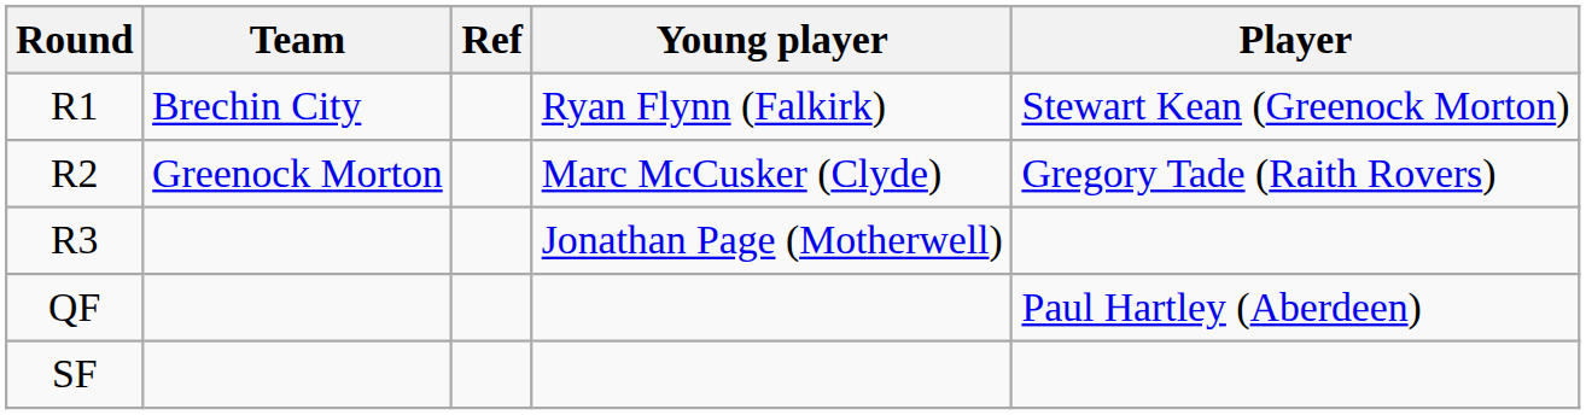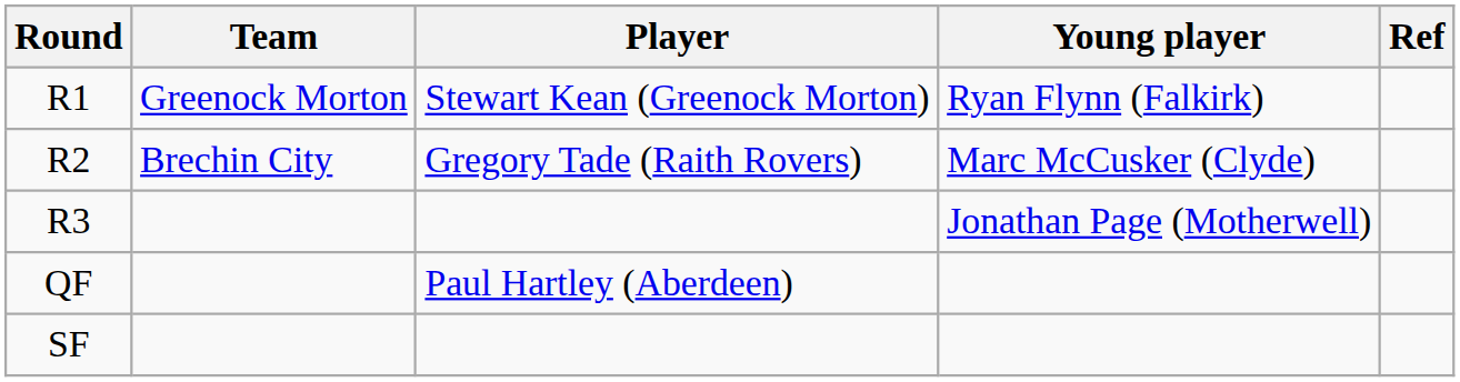columns swapped: Player <-> Ref
R1 | Team: Brechin City -> Greenock Morton
R2 | Team: Greenock Morton -> Brechin City
